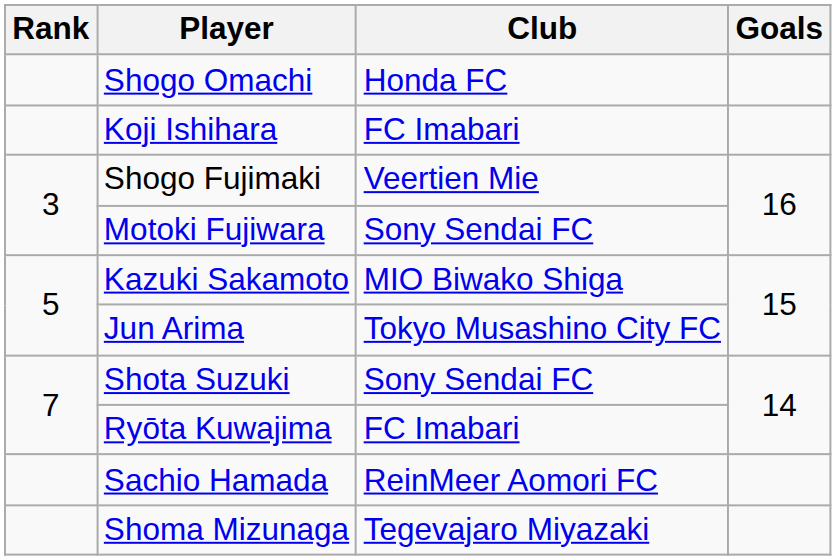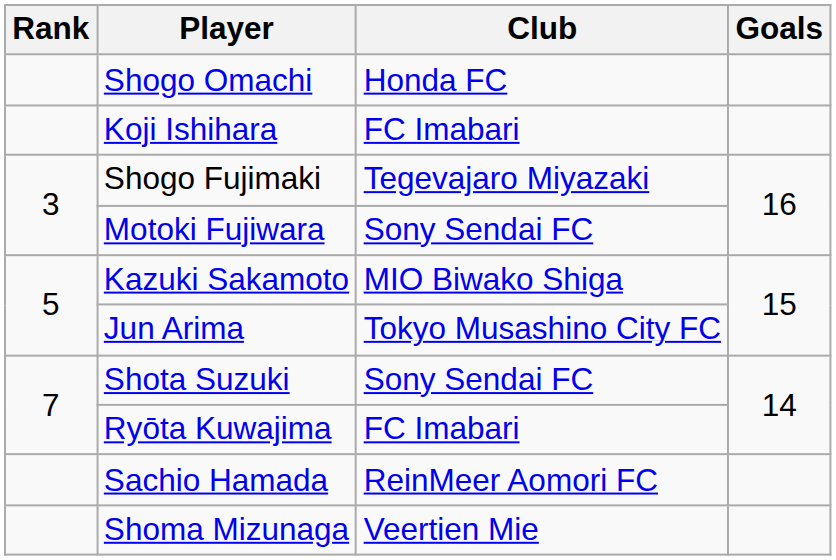Shogo Fujimaki | Club: Veertien Mie -> Tegevajaro Miyazaki
Shoma Mizunaga | Club: Tegevajaro Miyazaki -> Veertien Mie
